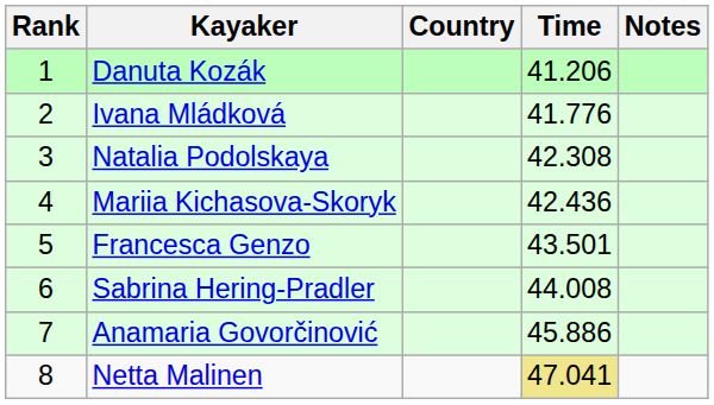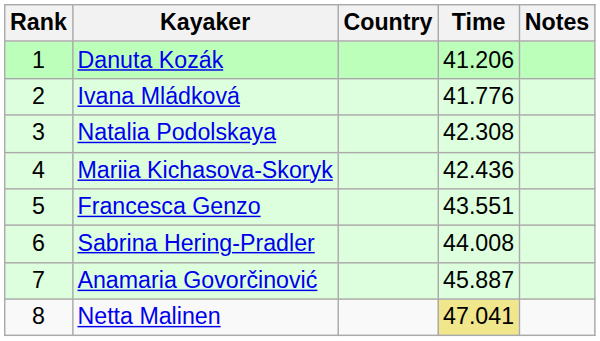Francesca Genzo | Time: 43.501 -> 43.551
Anamaria Govorčinović | Time: 45.886 -> 45.887
